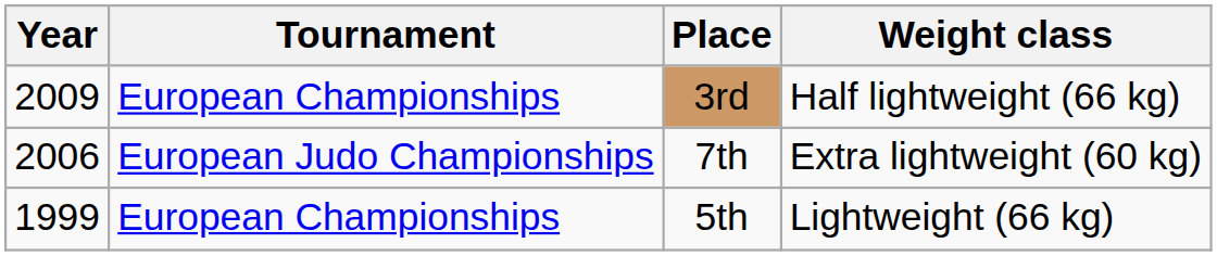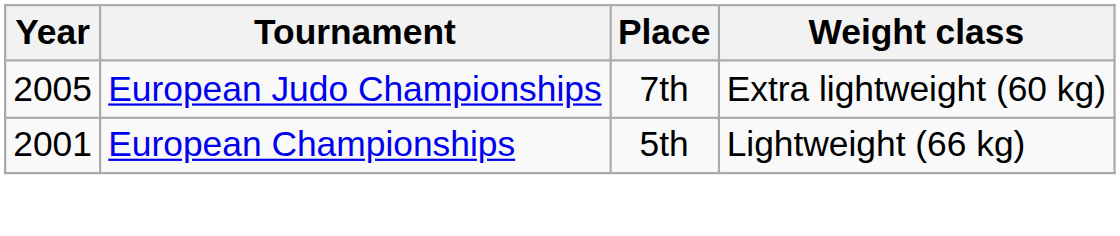- row: 2009 | European Championships | 3rd | Half lightweight (66 kg)
7th | Year: 2006 -> 2005
5th | Year: 1999 -> 2001
